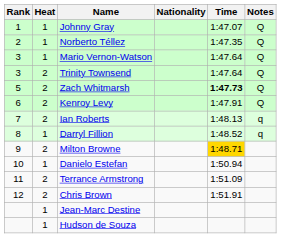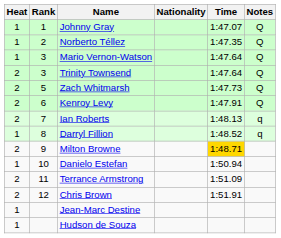columns swapped: Rank <-> Heat
Zach Whitmarsh | Time: bold -> normal
